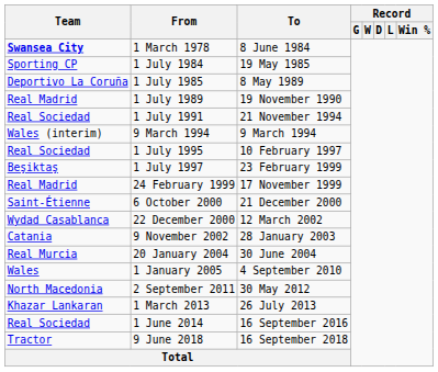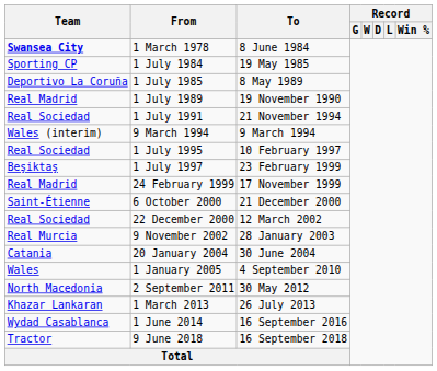22 December 2000 | Team: Wydad Casablanca -> Real Sociedad
9 November 2002 | Team: Catania -> Real Murcia
20 January 2004 | Team: Real Murcia -> Catania
1 June 2014 | Team: Real Sociedad -> Wydad Casablanca
